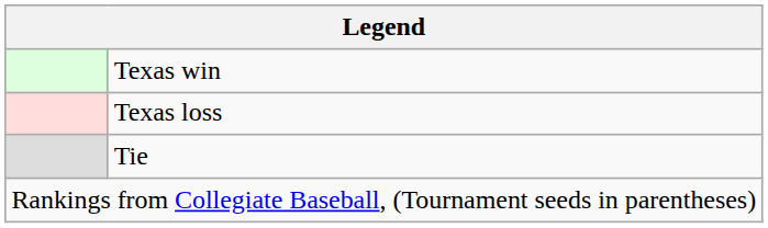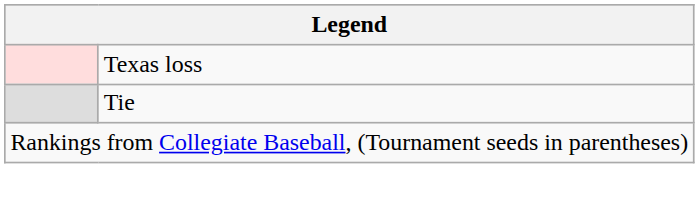- row: Texas win
